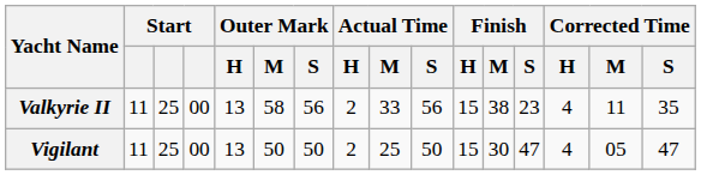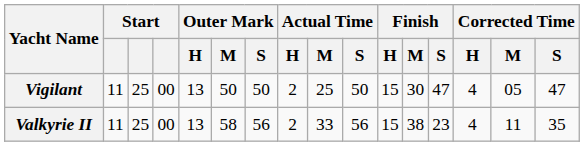rows swapped: Vigilant <-> Valkyrie II
